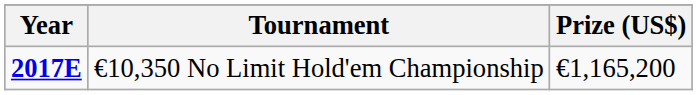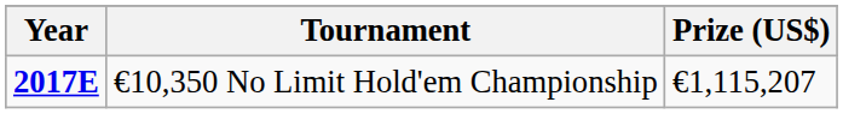€10,350 No Limit Hold'em Championship | Prize (US$): €1,165,200 -> €1,115,207
